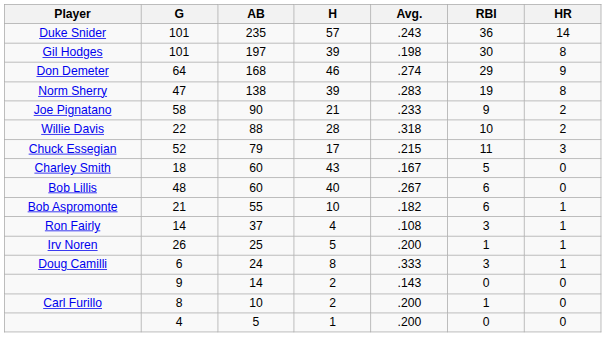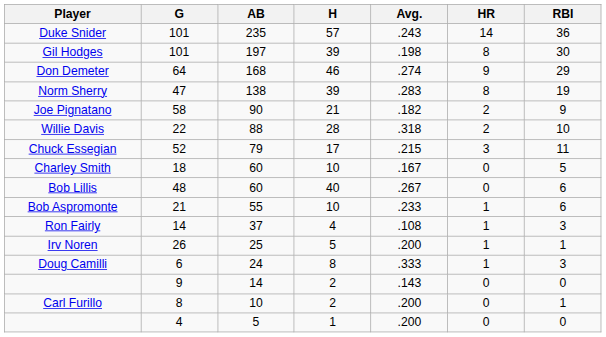columns swapped: HR <-> RBI
Joe Pignatano | Avg.: .233 -> .182
Charley Smith | H: 43 -> 10
Bob Aspromonte | Avg.: .182 -> .233
